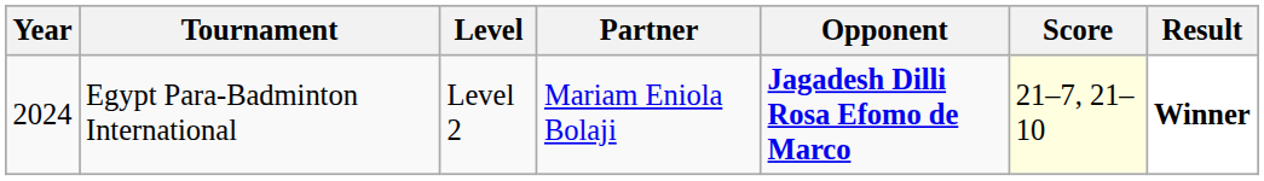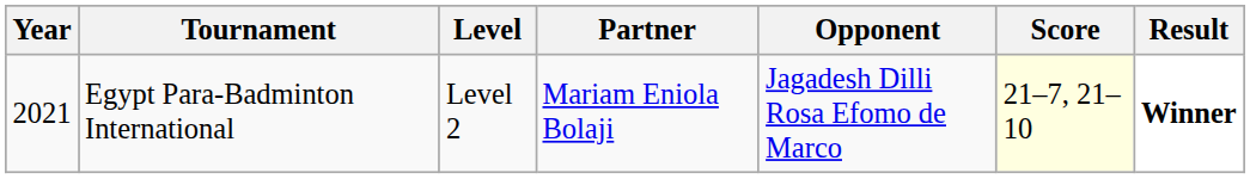Egypt Para-Badminton International | Year: 2024 -> 2021
Egypt Para-Badminton International | Opponent: bold -> normal
